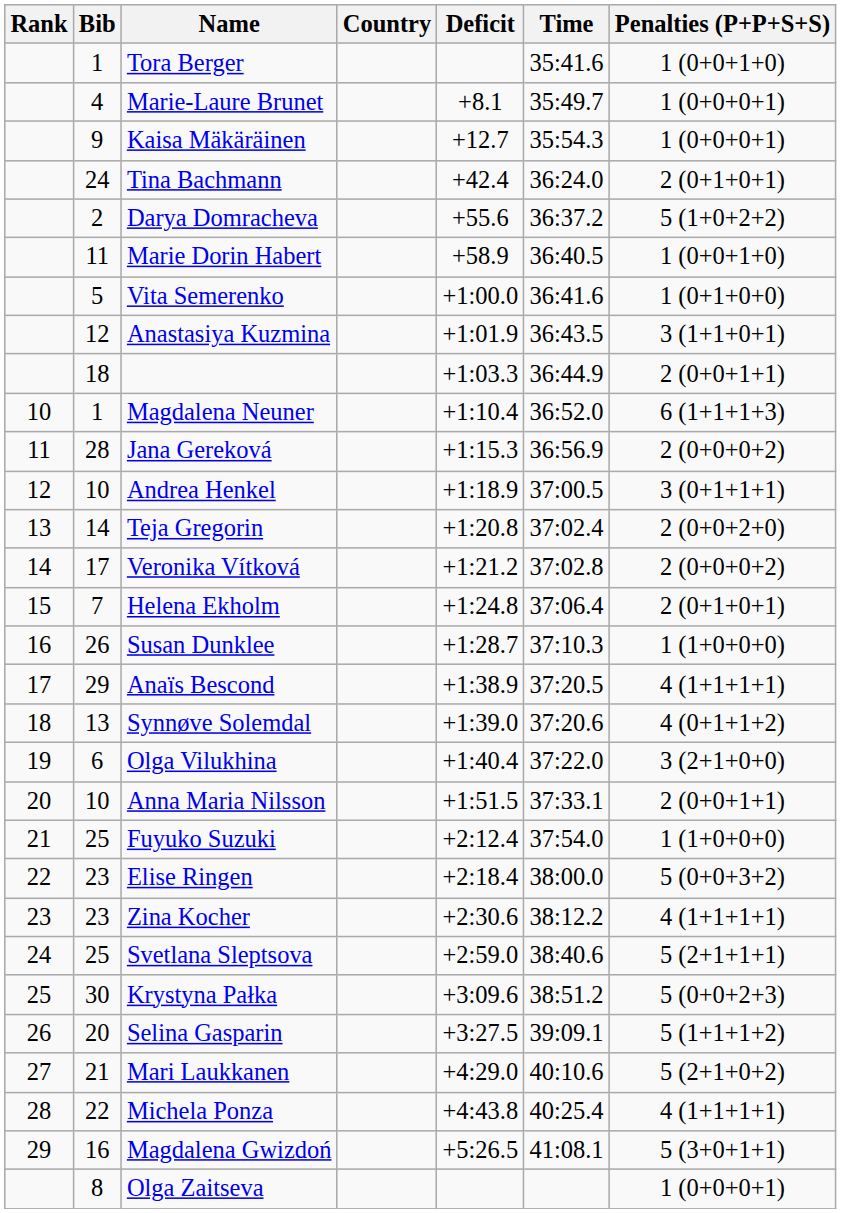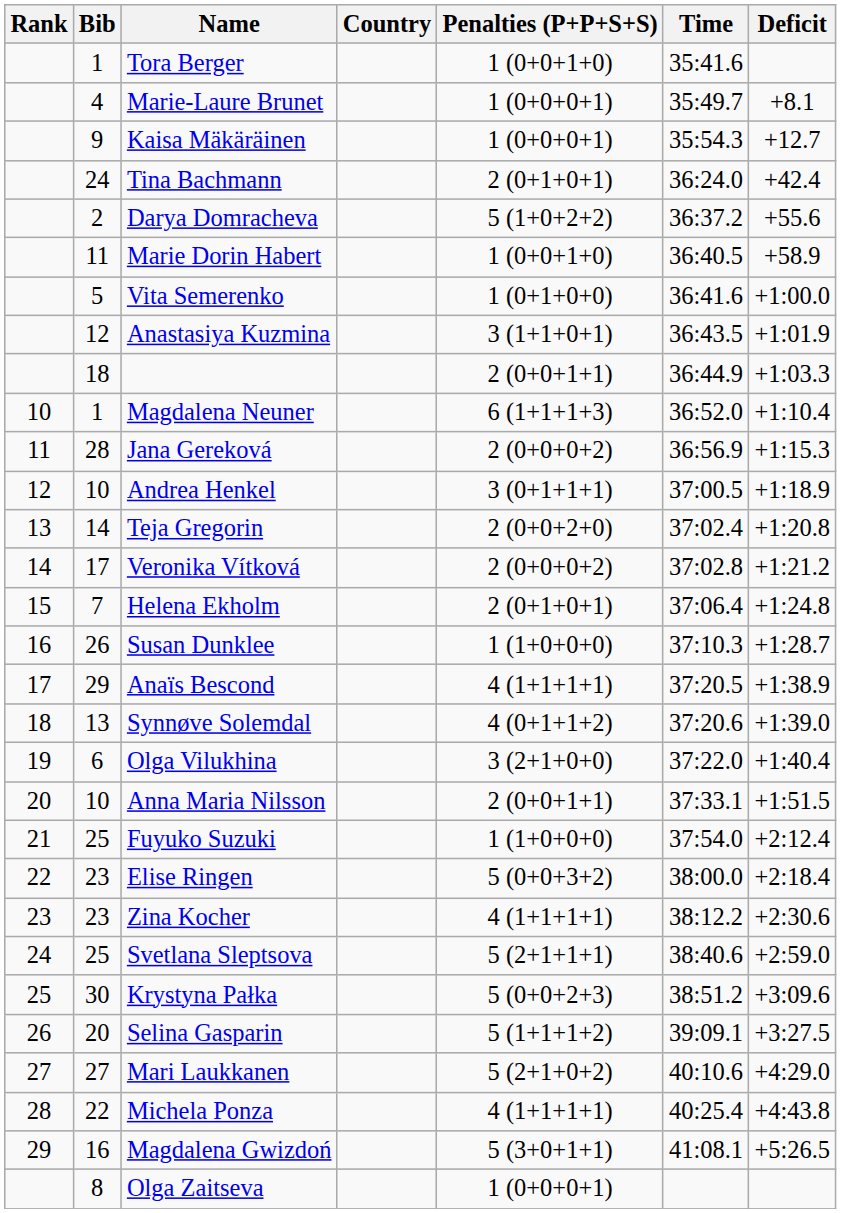columns swapped: Penalties (P+P+S+S) <-> Deficit
Mari Laukkanen | Bib: 21 -> 27
